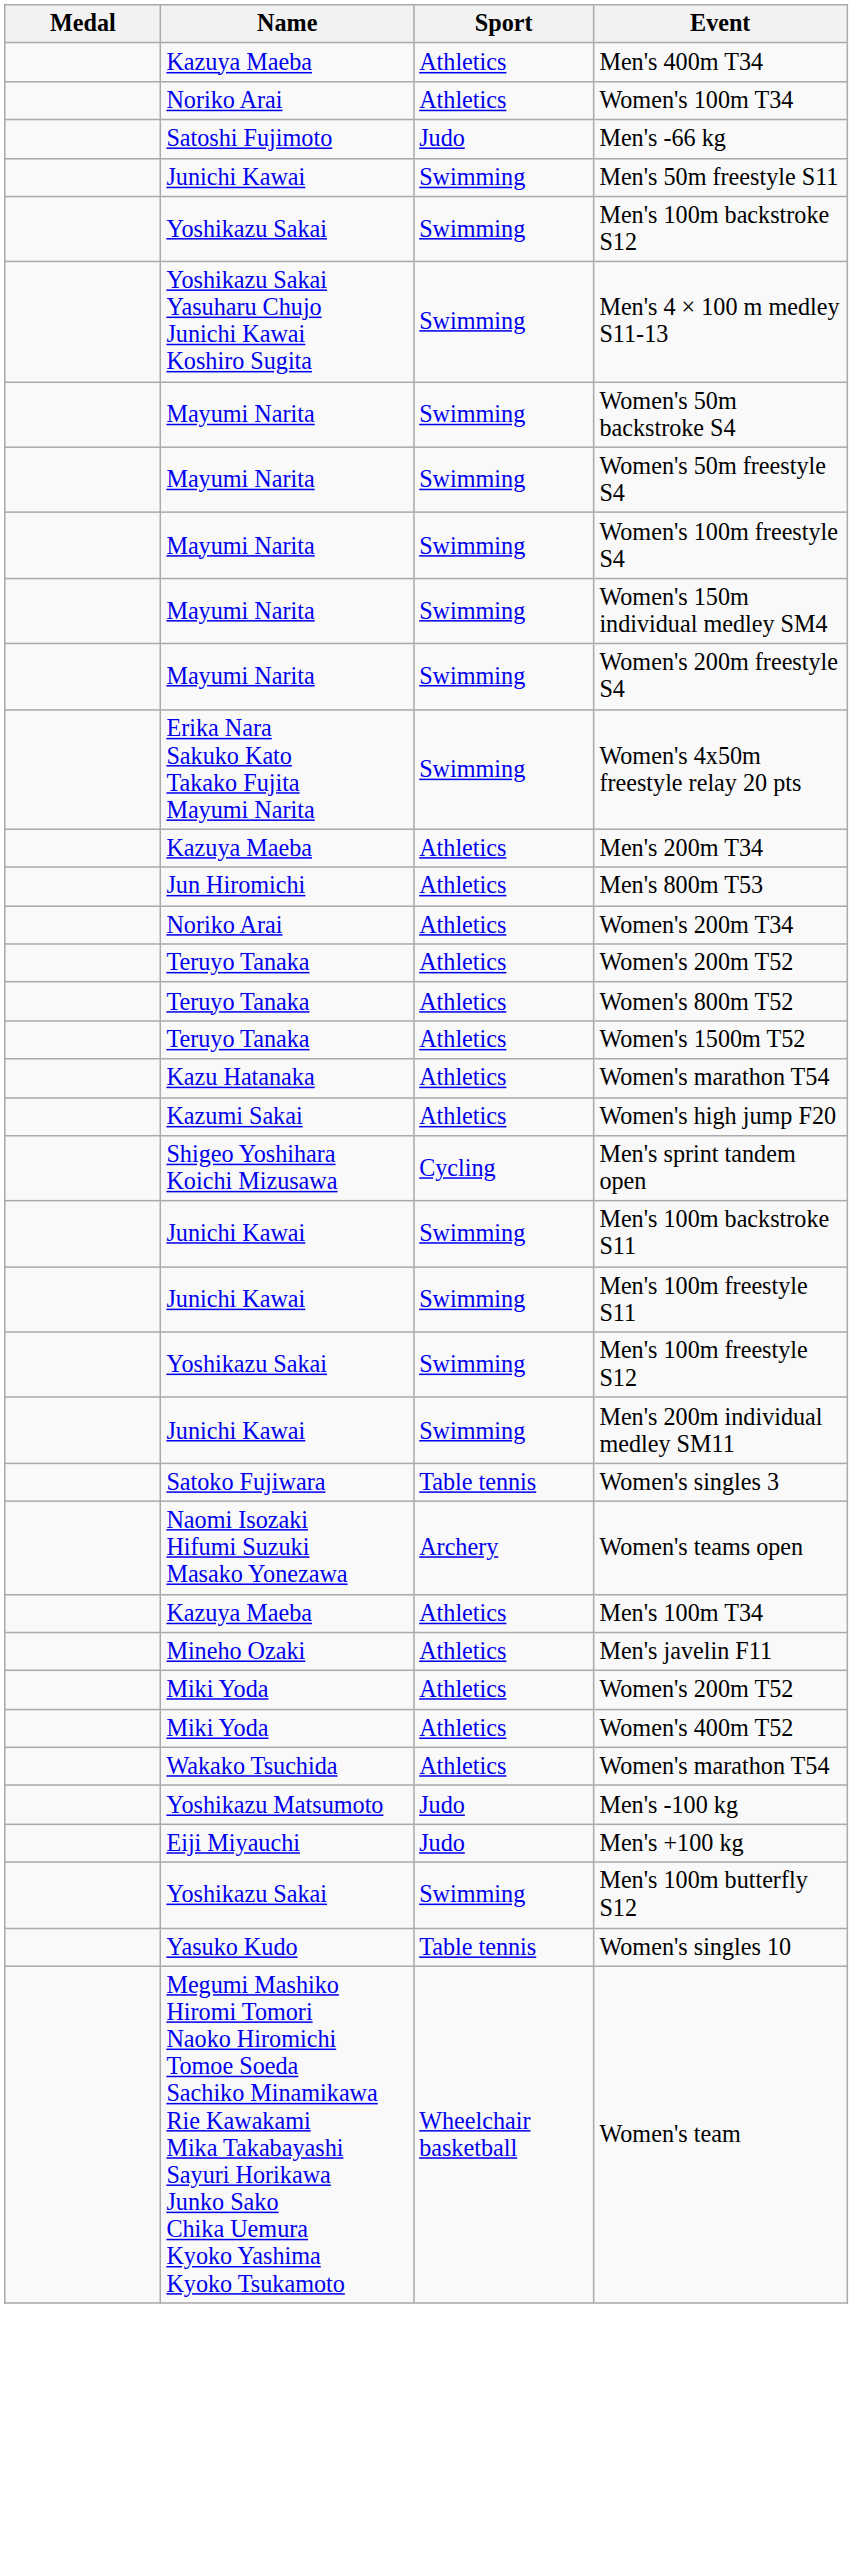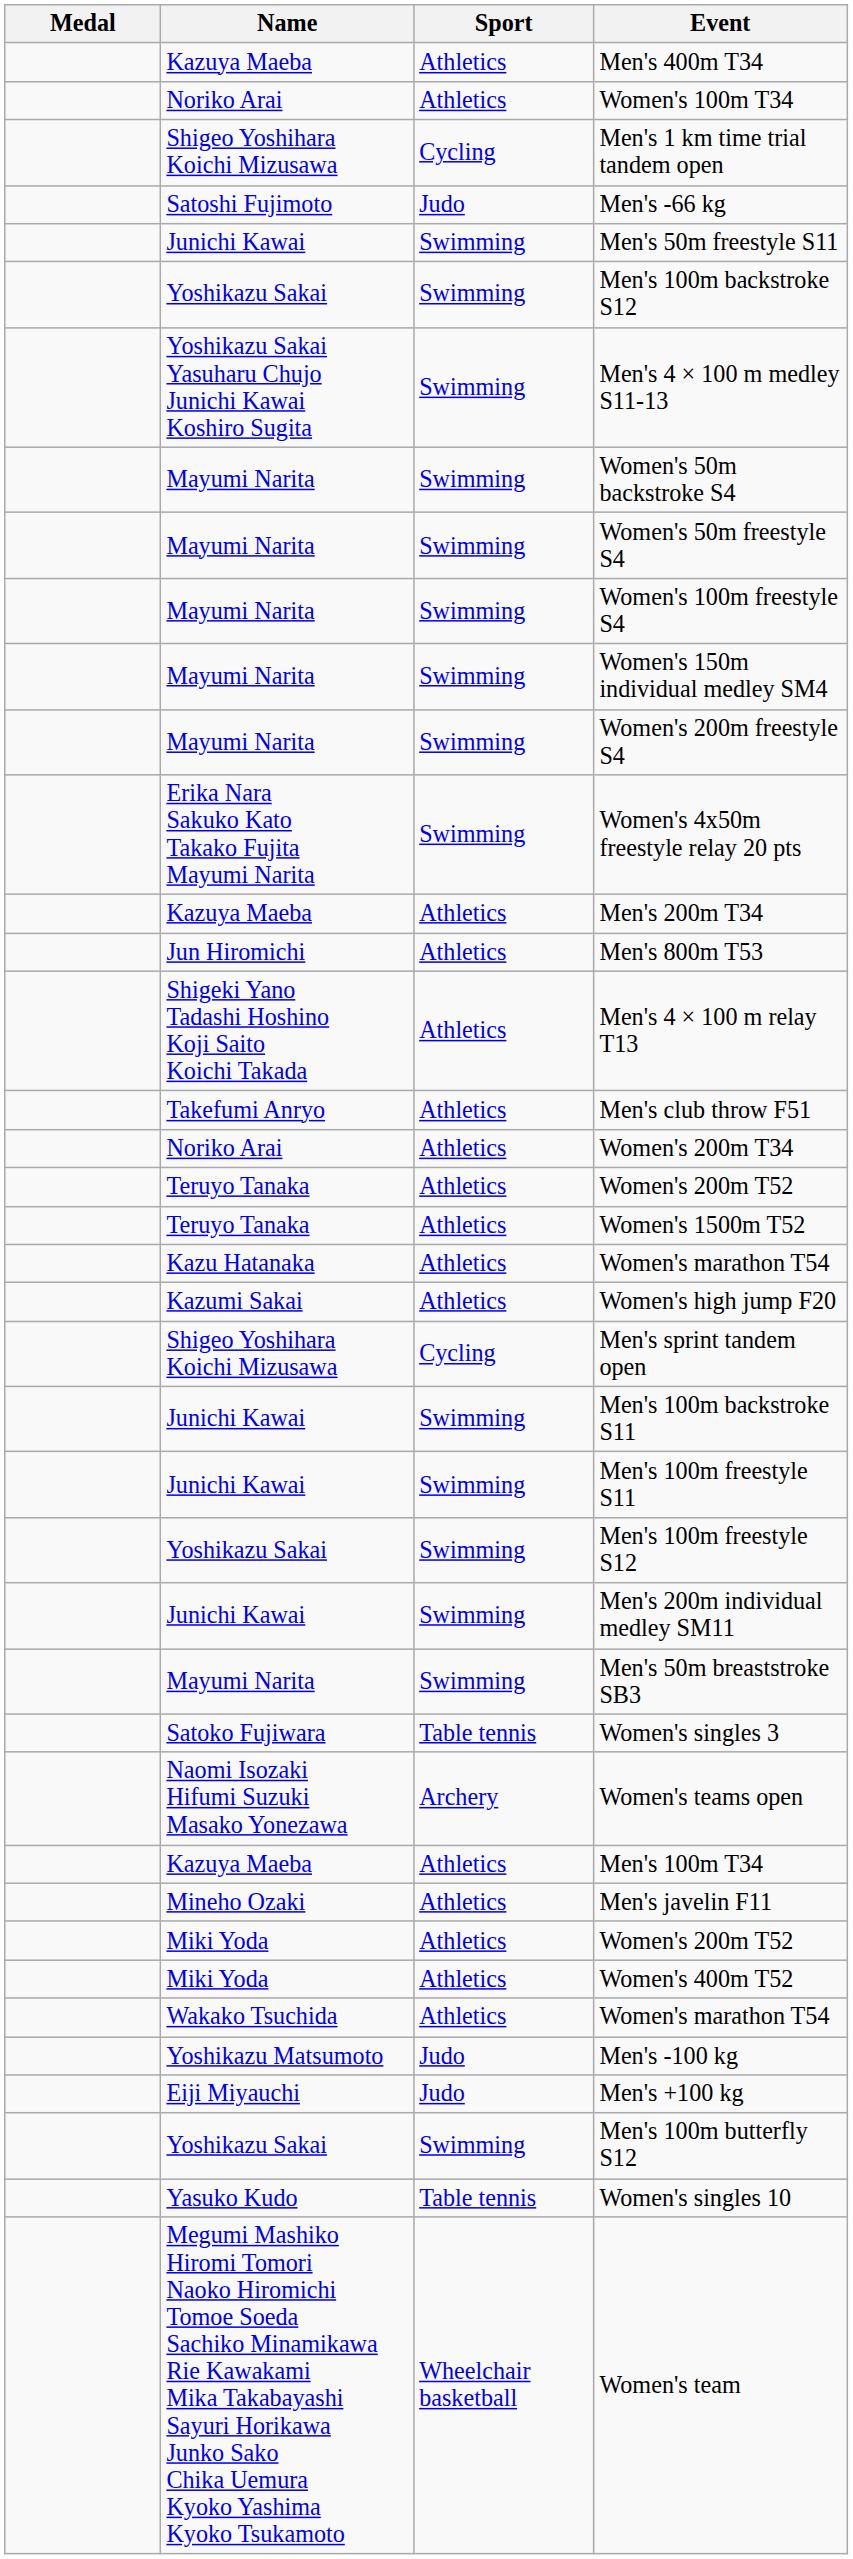+ row: Shigeo Yoshihara Koichi Mizusawa | Cycling | Men's 1 km time trial tandem open
+ row: Shigeki Yano Tadashi Hoshino Koji Saito Koichi Takada | Athletics | Men's 4 × 100 m relay T13
+ row: Takefumi Anryo | Athletics | Men's club throw F51
- row: Teruyo Tanaka | Athletics | Women's 800m T52
+ row: Mayumi Narita | Swimming | Men's 50m breaststroke SB3
